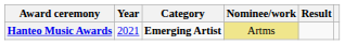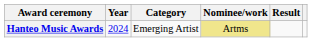Hanteo Music Awards | Year: 2021 -> 2024
Hanteo Music Awards | Category: bold -> normal
